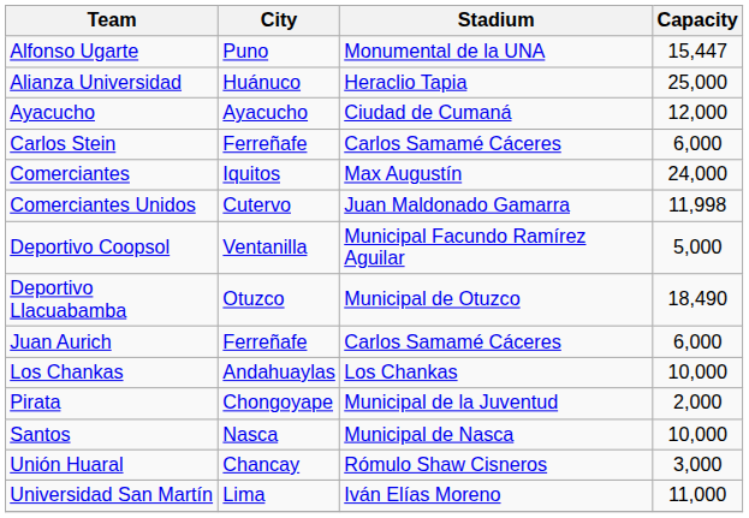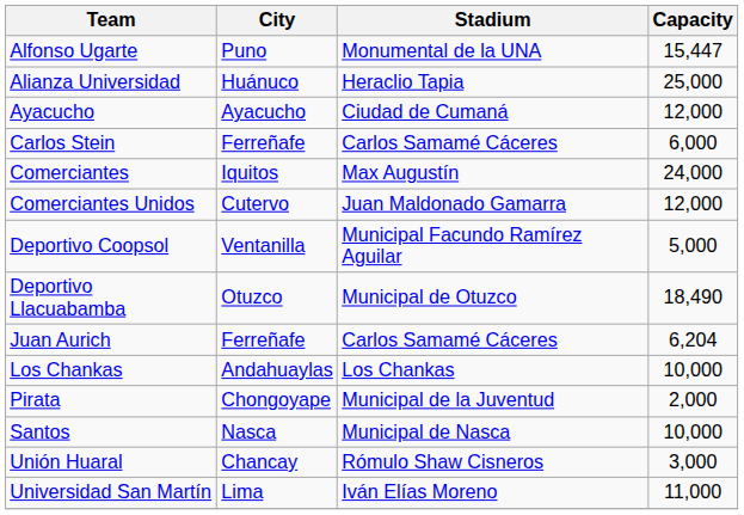Comerciantes Unidos | Capacity: 11,998 -> 12,000
Juan Aurich | Capacity: 6,000 -> 6,204
